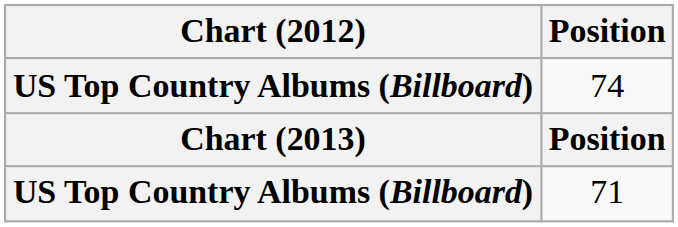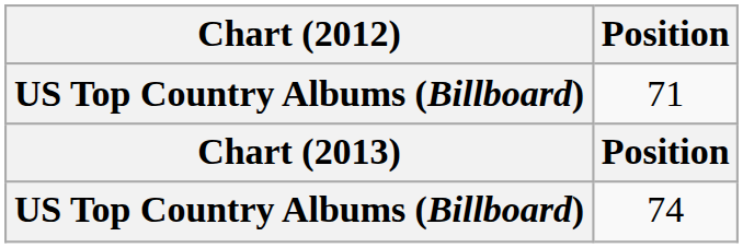rows swapped: 74 <-> 71
